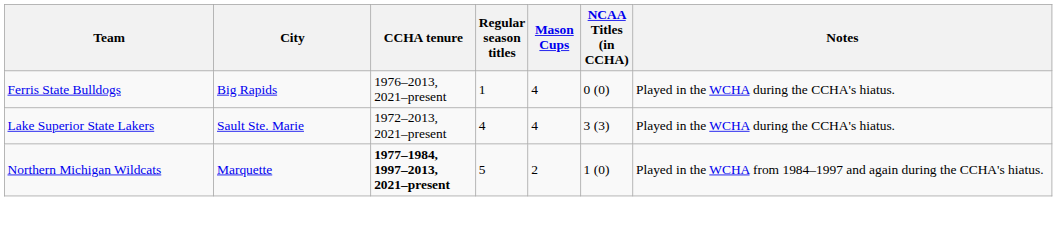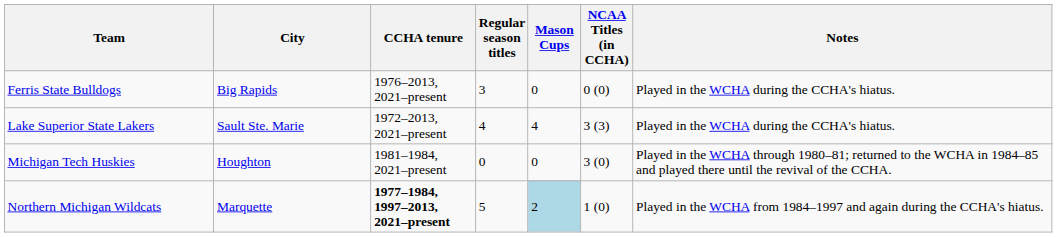Ferris State Bulldogs | Regular season titles: 1 -> 3
Ferris State Bulldogs | Mason Cups: 4 -> 0
+ row: Michigan Tech Huskies | Houghton | 1981–1984, 2021–present | 0 | 0 | 3 (0) | Played in the WCHA through 1980–81; returned to the WCHA in 1984–85 and played there until the revival of the CCHA.
Northern Michigan Wildcats | Mason Cups: no background -> lightblue background
